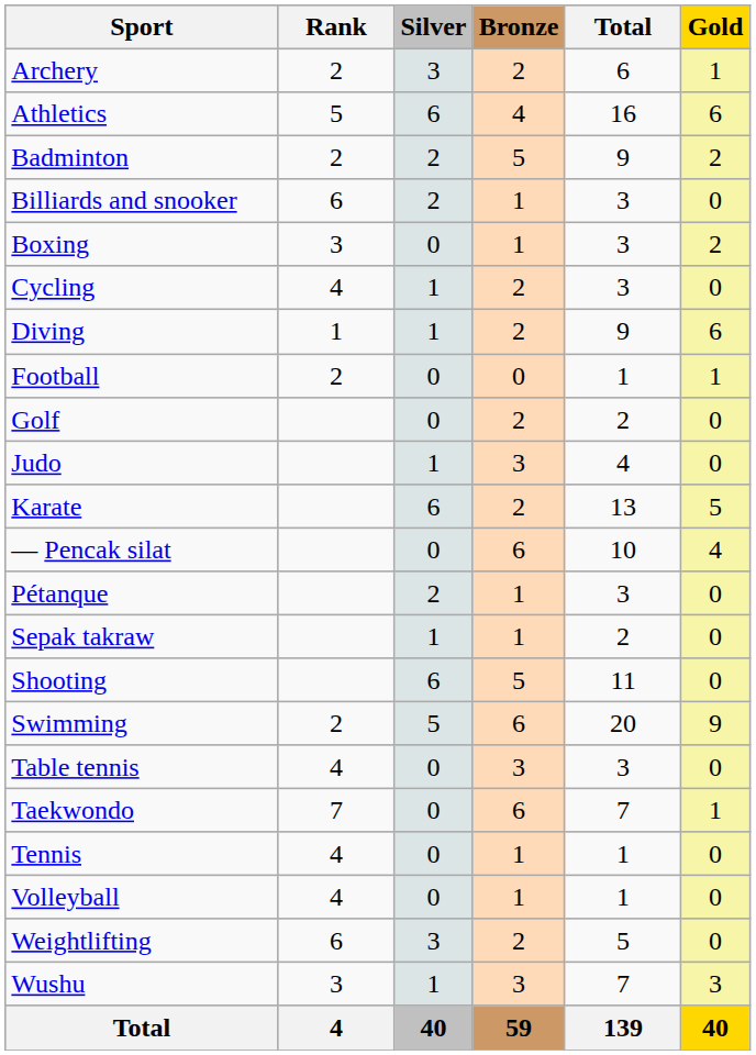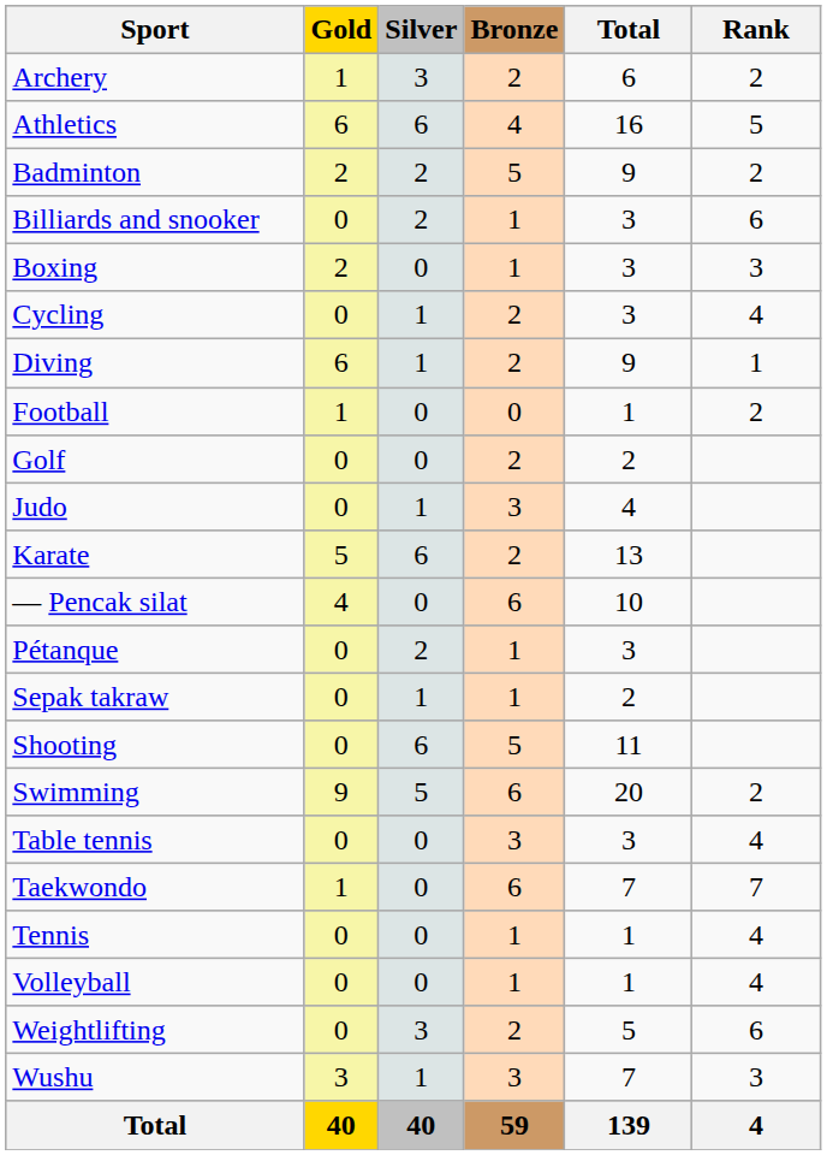columns swapped: Gold <-> Rank
